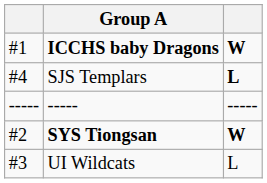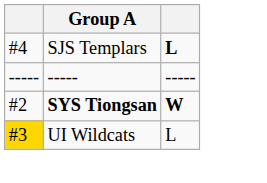- row: #1 | ICCHS baby Dragons | W
UI Wildcats | column 1: no background -> gold background
